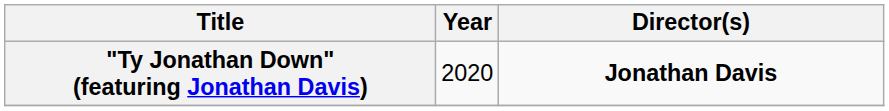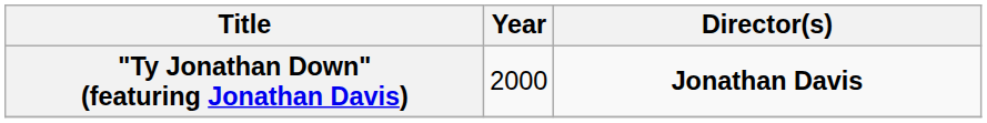"Ty Jonathan Down" (featuring Jonathan Davis) | Year: 2020 -> 2000
